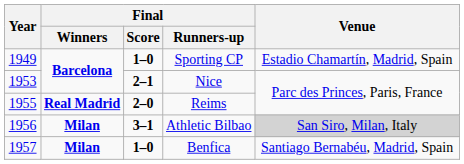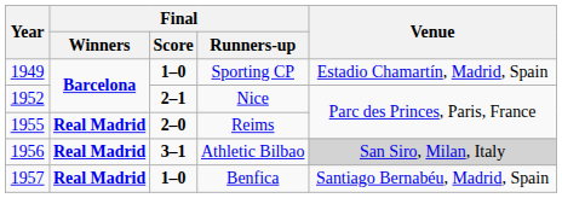Nice | Year: 1953 -> 1952
Athletic Bilbao | Final / Winners: Milan -> Real Madrid
Benfica | Final / Winners: Milan -> Real Madrid
